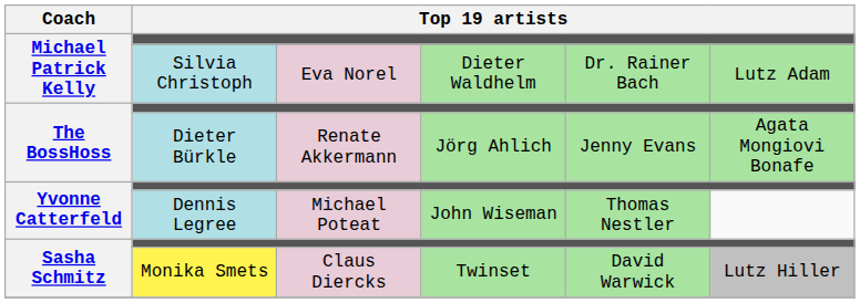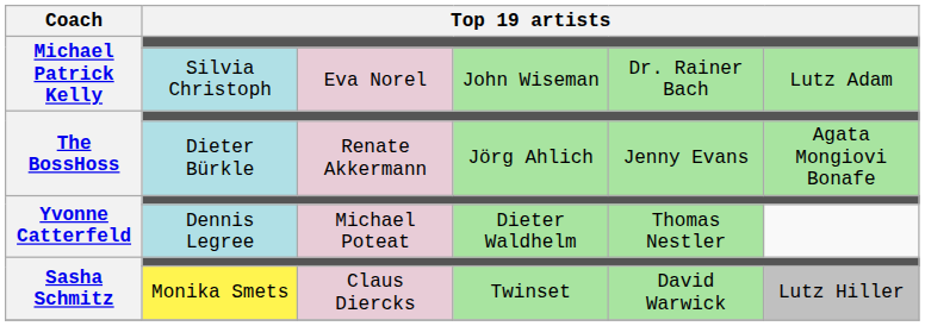Silvia Christoph | column 4: Dieter Waldhelm -> John Wiseman
Dennis Legree | column 4: John Wiseman -> Dieter Waldhelm
